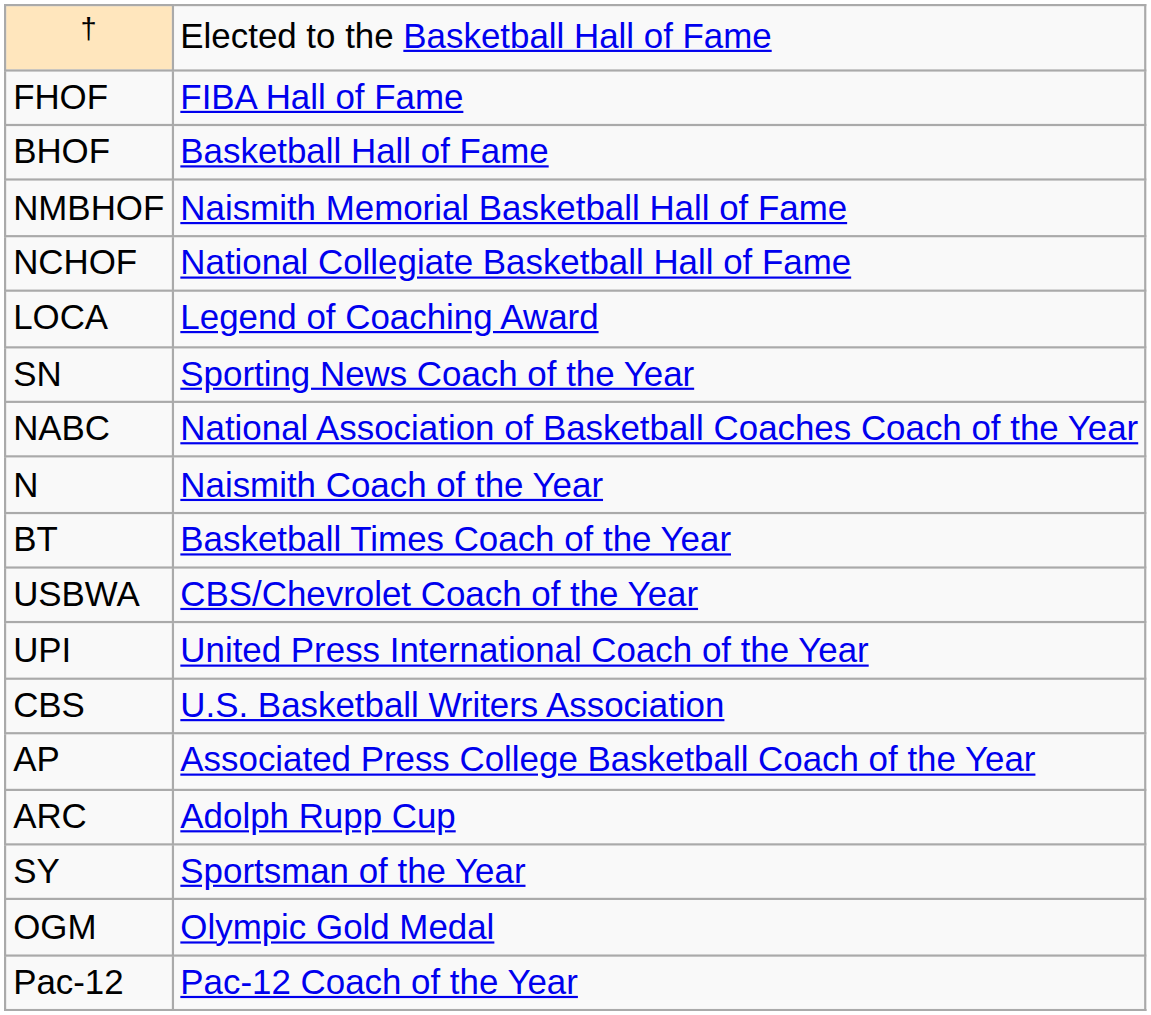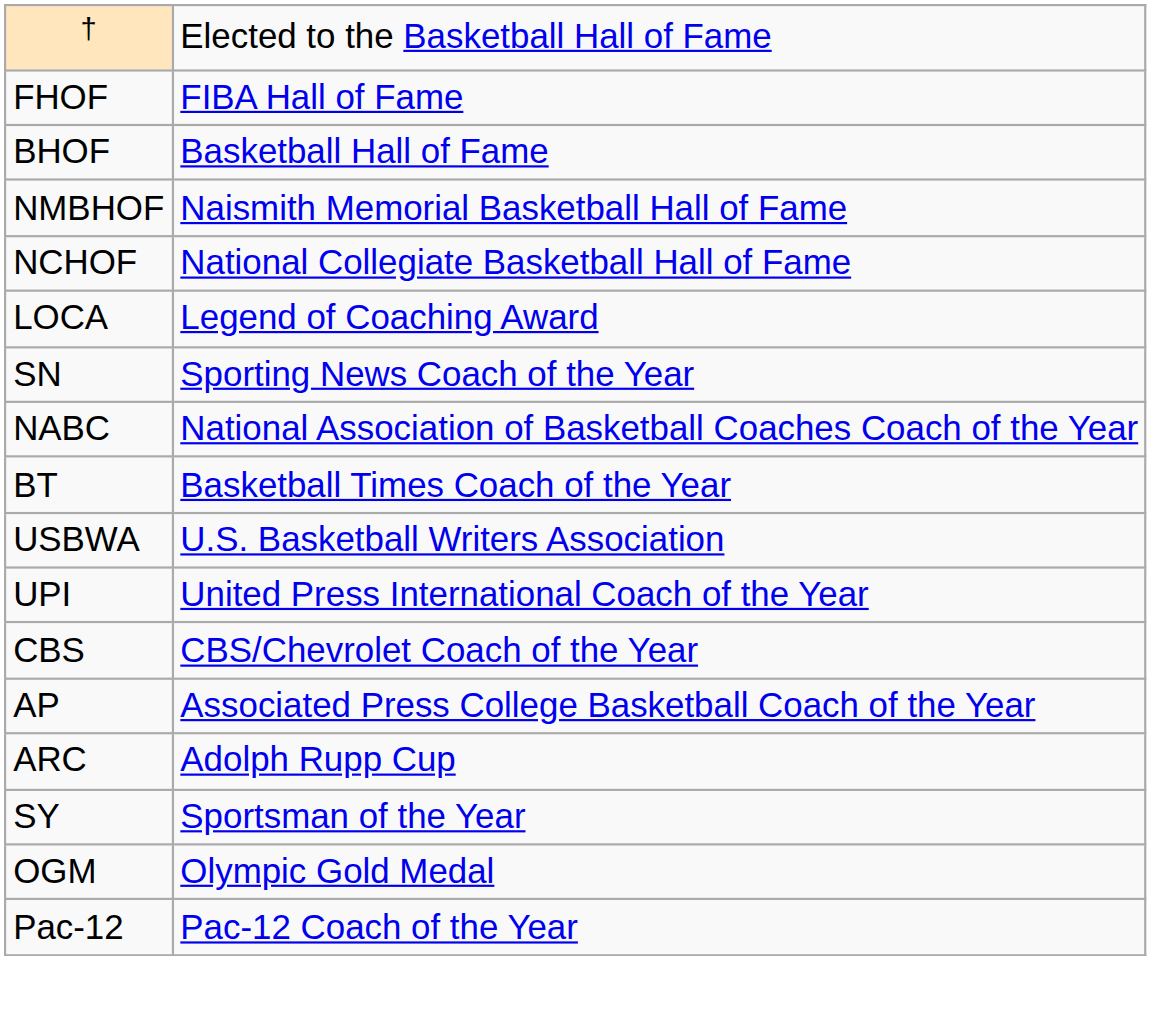- row: N | Naismith Coach of the Year
USBWA | column 2: CBS/Chevrolet Coach of the Year -> U.S. Basketball Writers Association
CBS | column 2: U.S. Basketball Writers Association -> CBS/Chevrolet Coach of the Year
